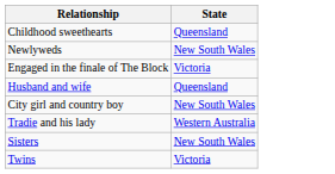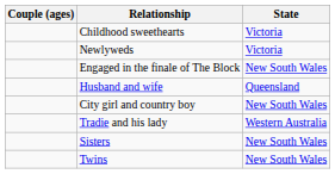+ column: Couple (ages)
Childhood sweethearts | State: Queensland -> Victoria
Newlyweds | State: New South Wales -> Victoria
Engaged in the finale of The Block | State: Victoria -> New South Wales
Twins | State: Victoria -> New South Wales
